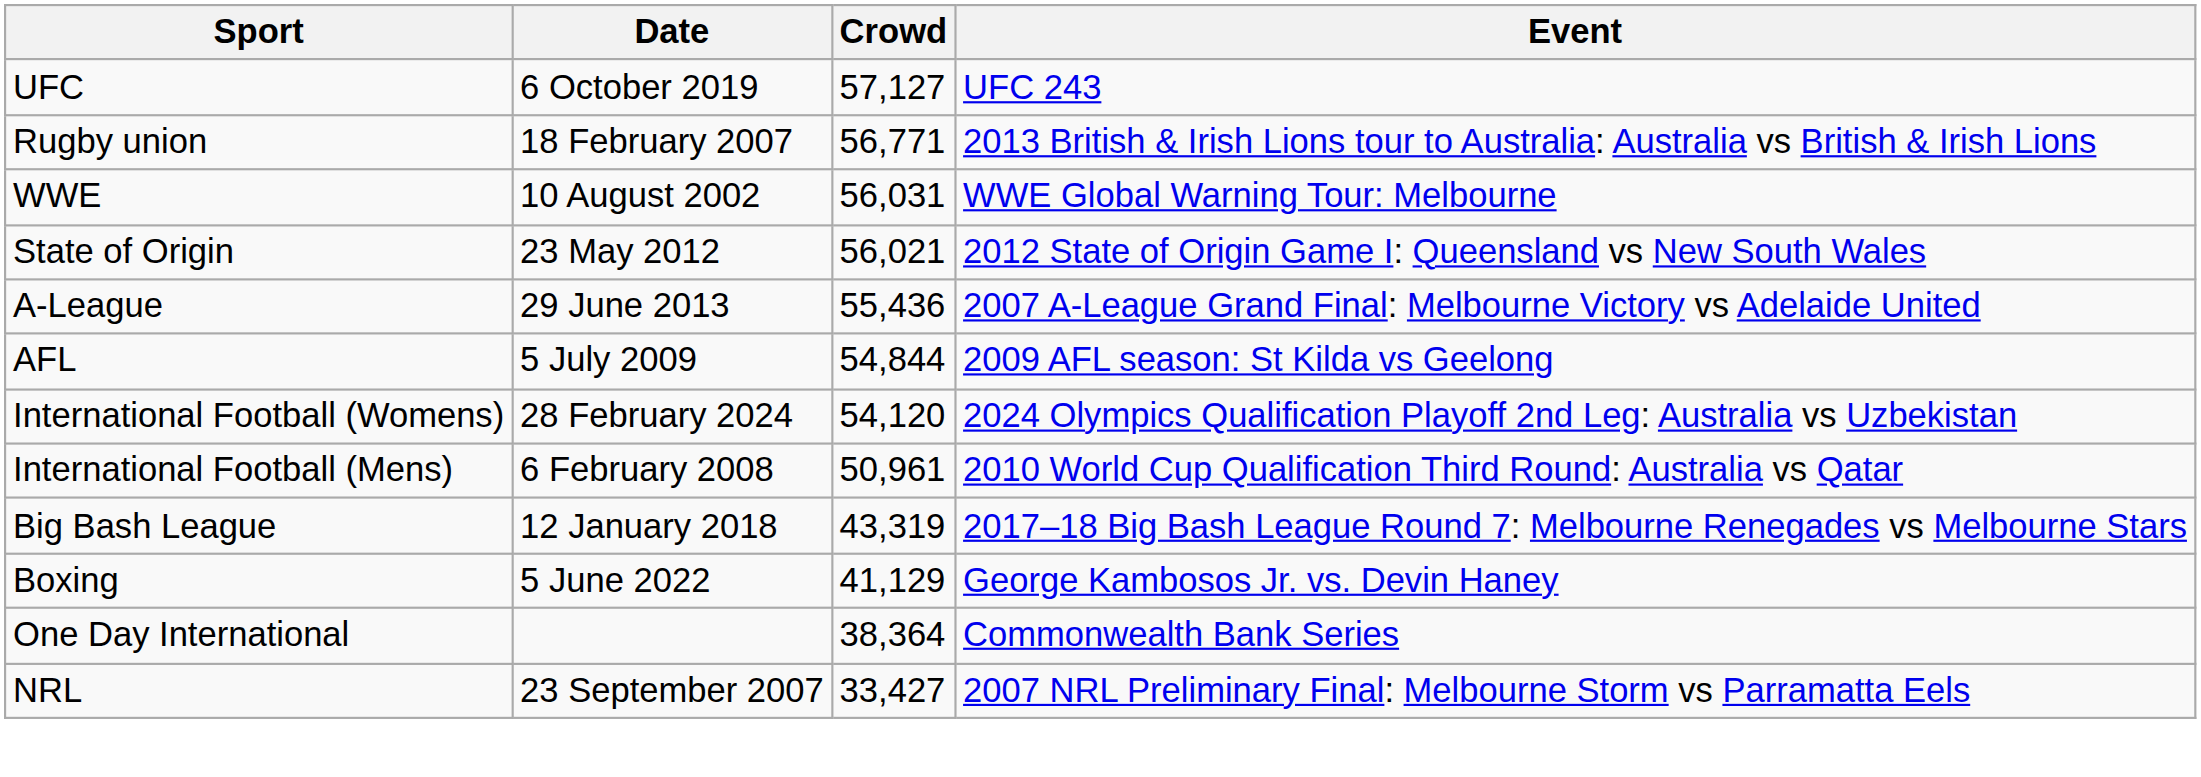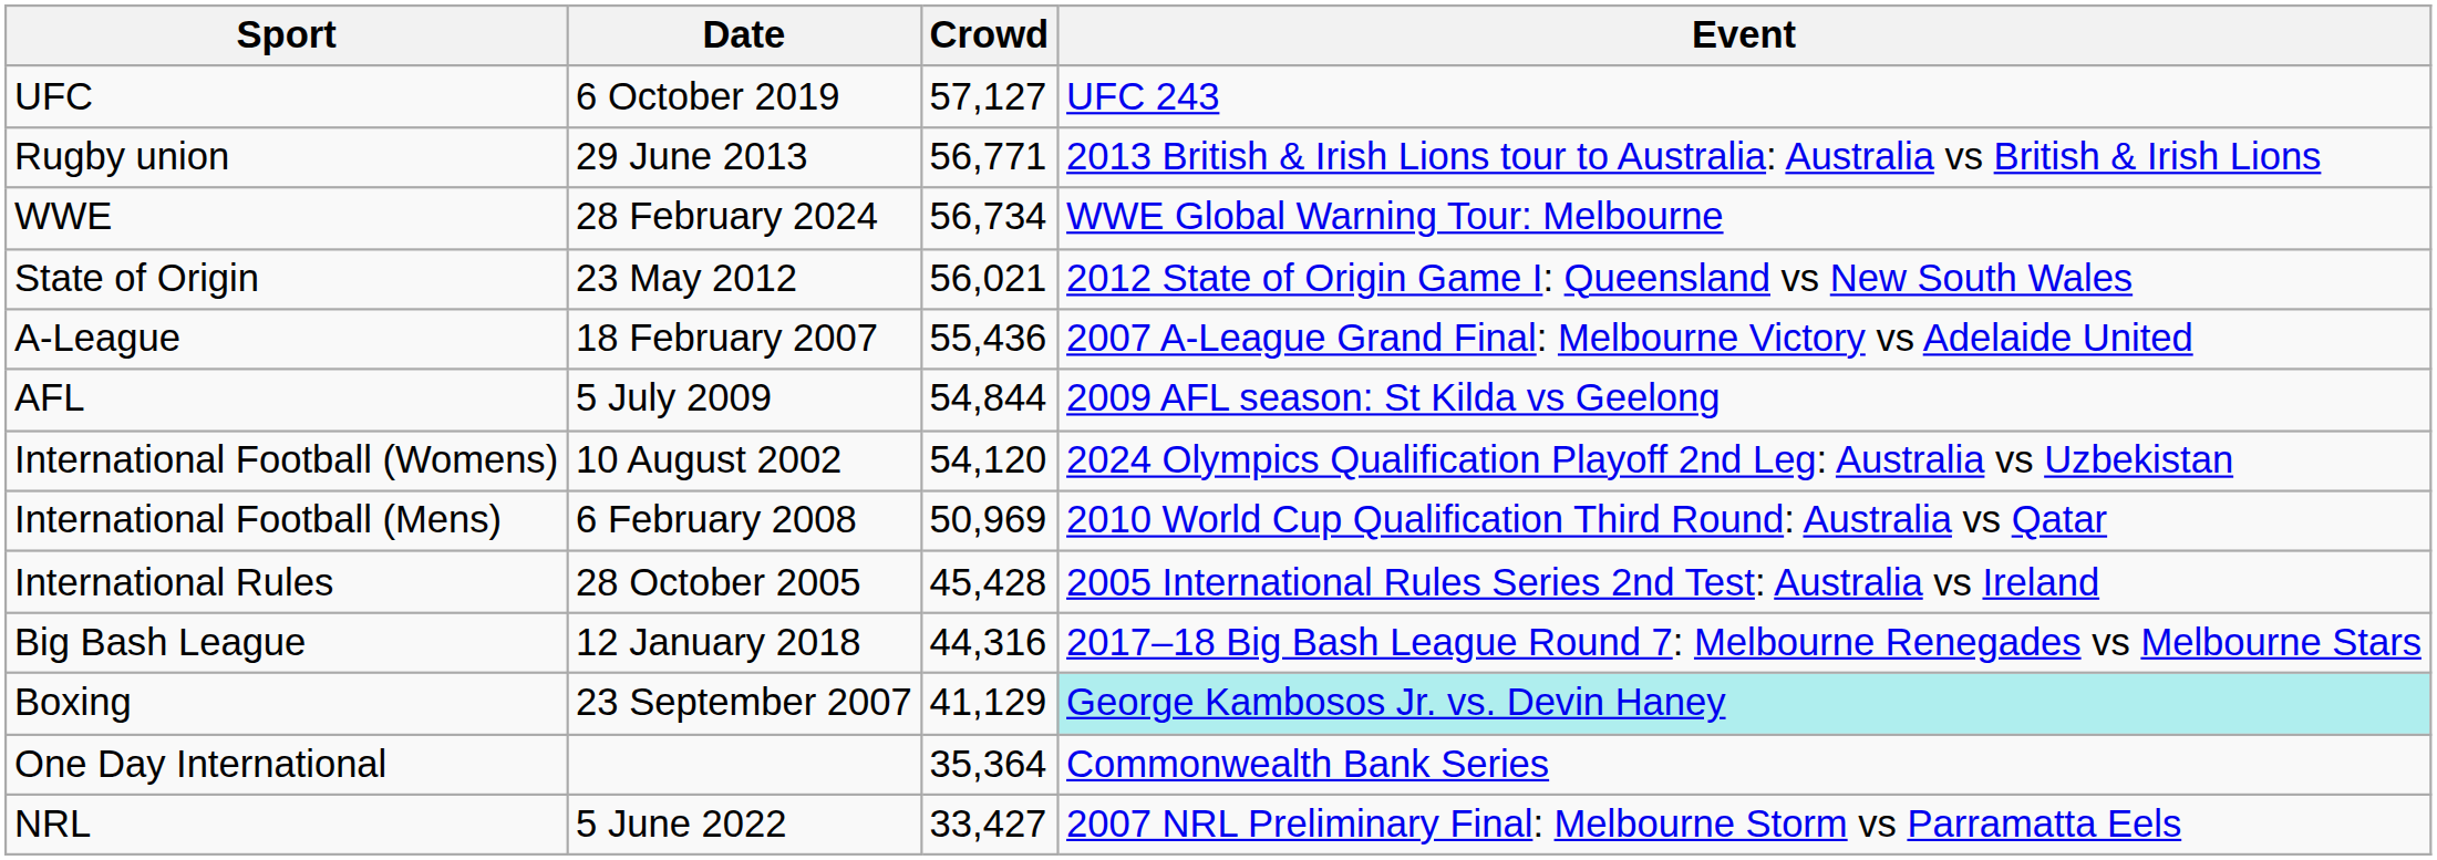Rugby union | Date: 18 February 2007 -> 29 June 2013
WWE | Date: 10 August 2002 -> 28 February 2024
WWE | Crowd: 56,031 -> 56,734
A-League | Date: 29 June 2013 -> 18 February 2007
International Football (Womens) | Date: 28 February 2024 -> 10 August 2002
International Football (Mens) | Crowd: 50,961 -> 50,969
+ row: International Rules | 28 October 2005 | 45,428 | 2005 International Rules Series 2nd Test: Australia vs Ireland
Big Bash League | Crowd: 43,319 -> 44,316
Boxing | Date: 5 June 2022 -> 23 September 2007
Boxing | Event: no background -> paleturquoise background
One Day International | Crowd: 38,364 -> 35,364
NRL | Date: 23 September 2007 -> 5 June 2022
